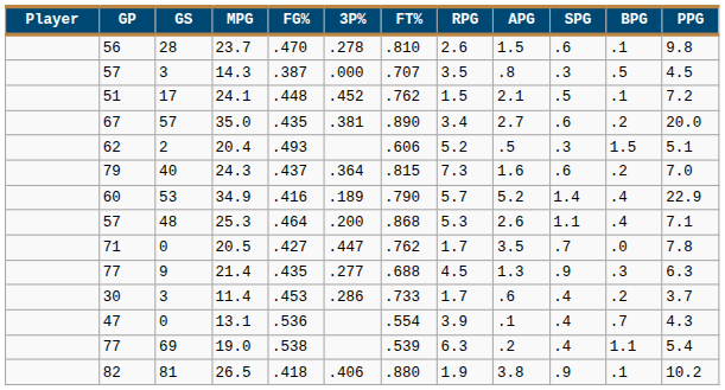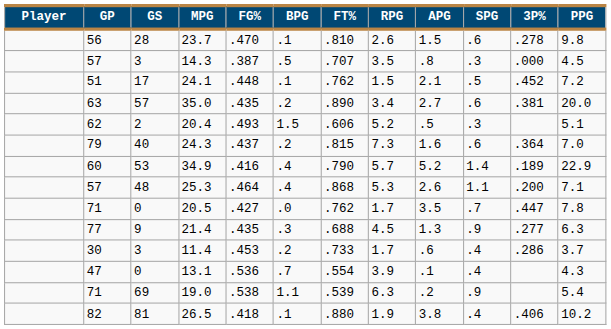columns swapped: 3P% <-> BPG
35.0 | GP: 67 -> 63
19.0 | GP: 77 -> 71
19.0 | SPG: .4 -> .9
26.5 | SPG: .9 -> .4
